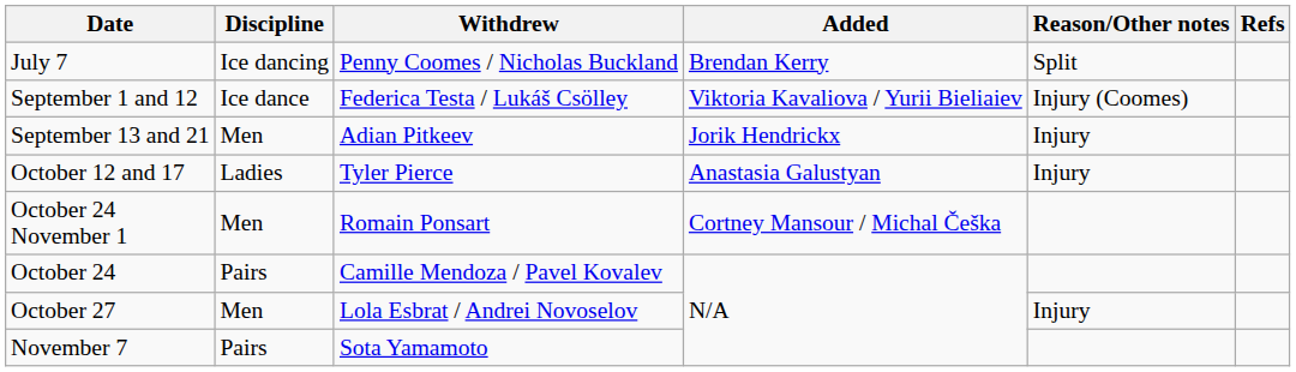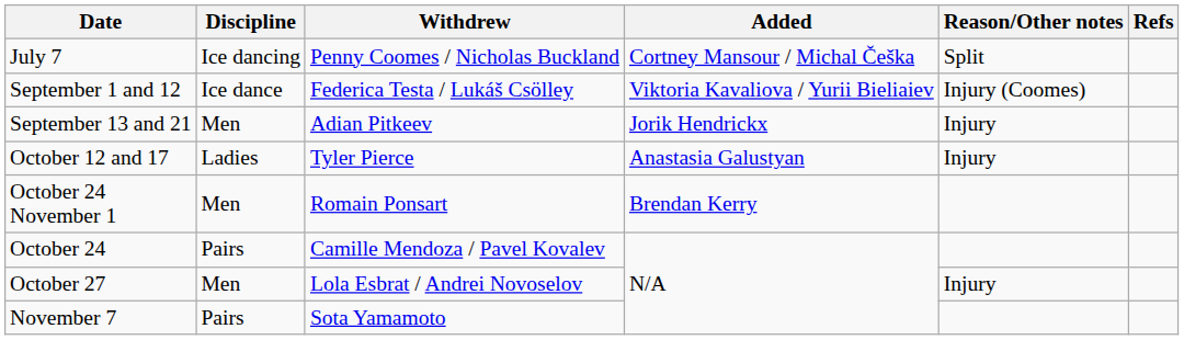July 7 | Added: Brendan Kerry -> Cortney Mansour / Michal Češka
October 24 November 1 | Added: Cortney Mansour / Michal Češka -> Brendan Kerry
